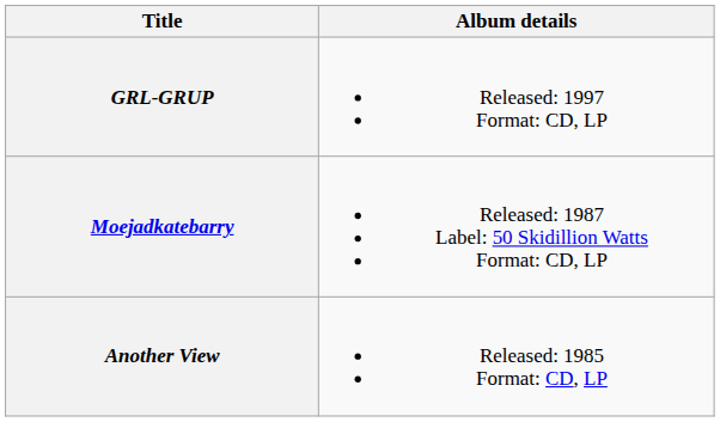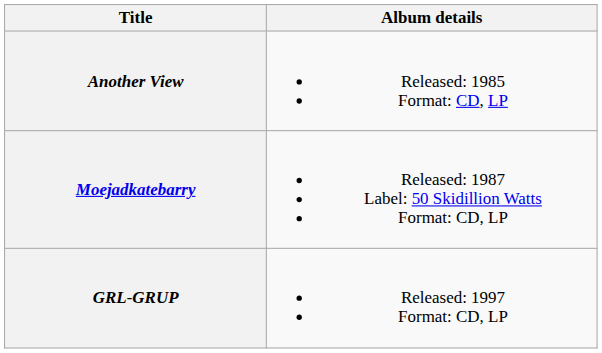rows swapped: Another View <-> GRL-GRUP
